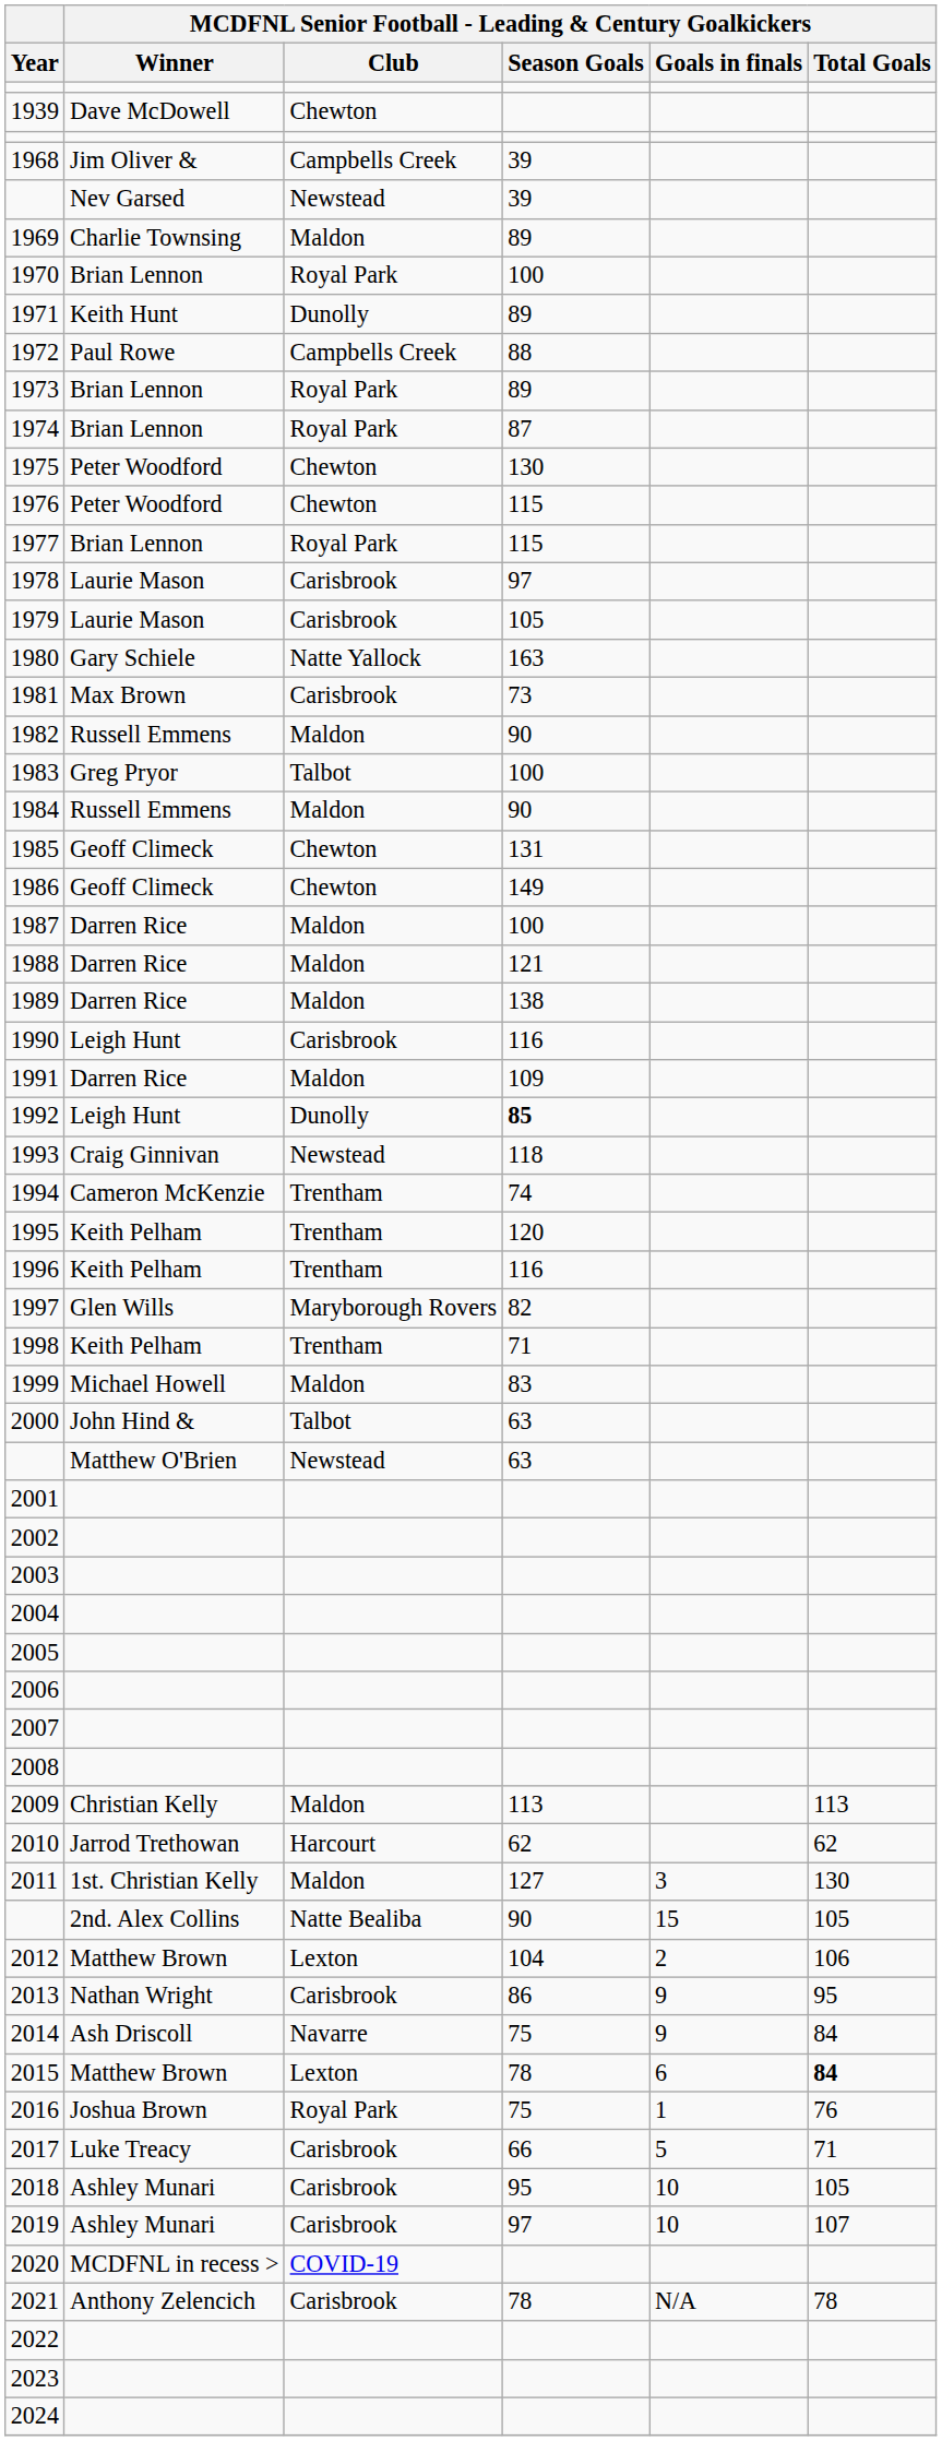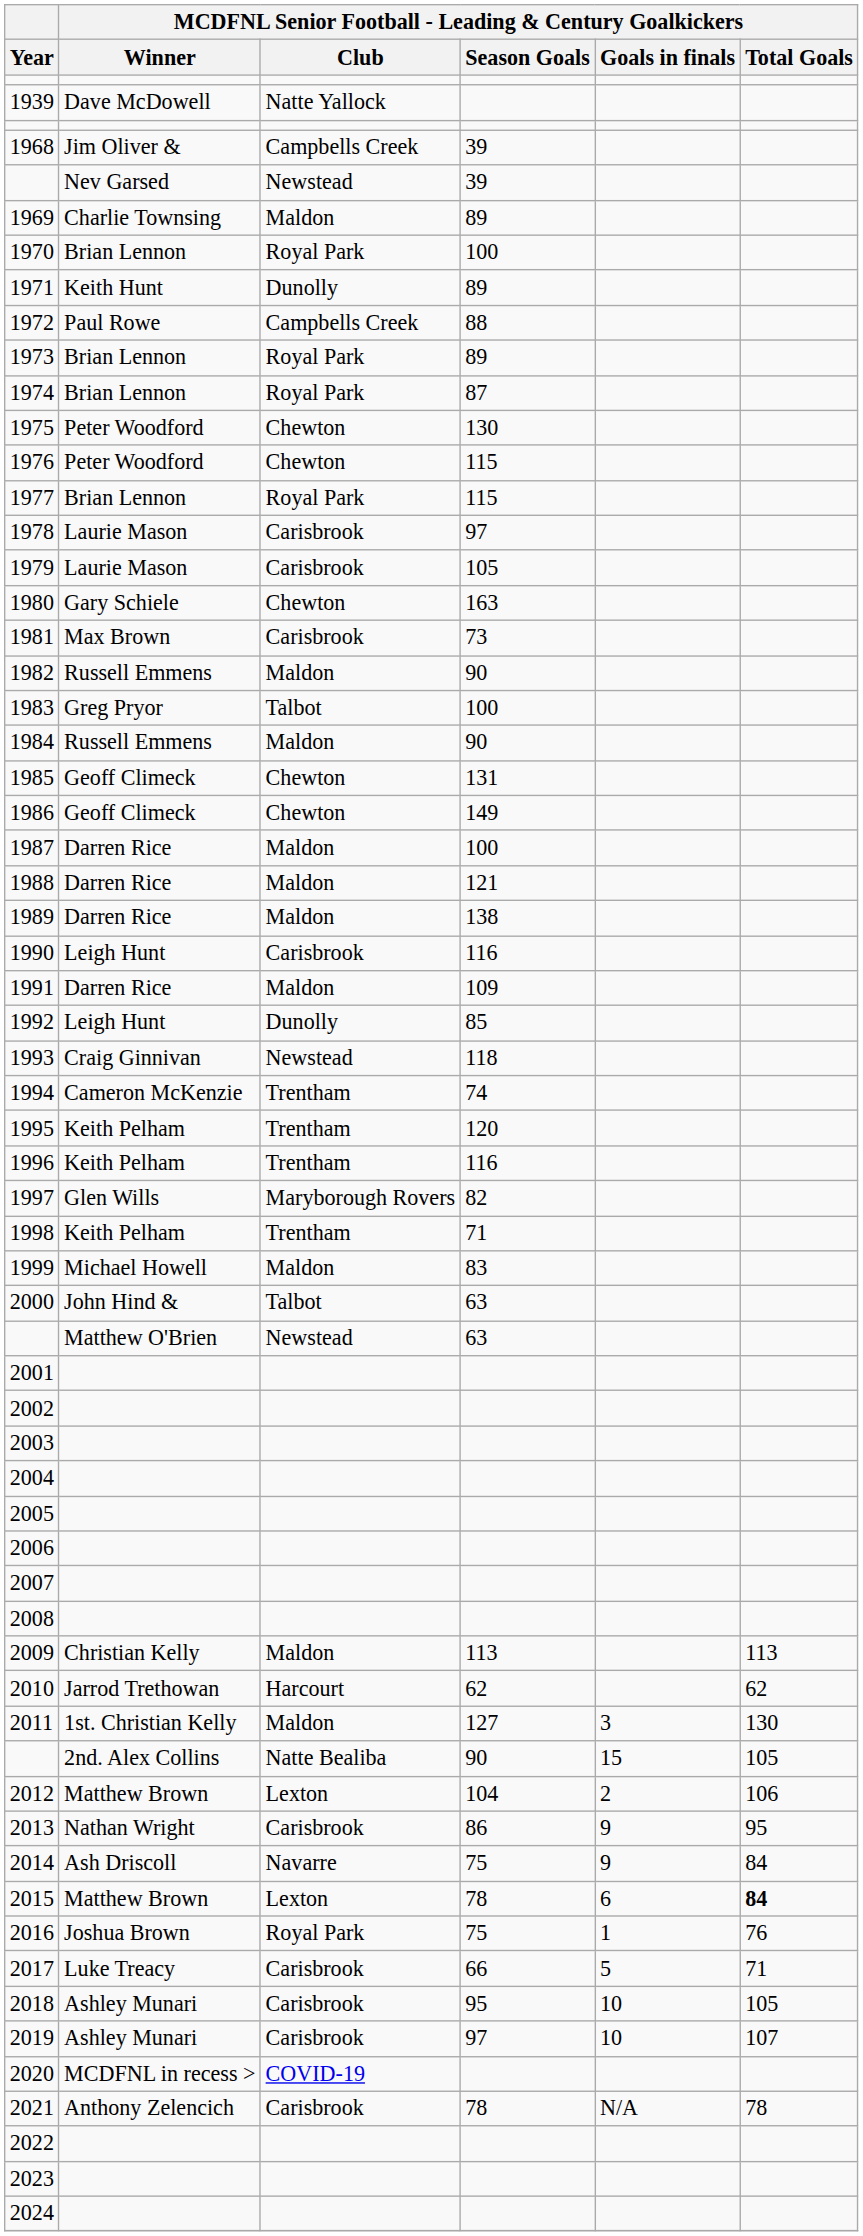1939 | column 3: Chewton -> Natte Yallock
1980 | column 3: Natte Yallock -> Chewton
1992 | column 4: bold -> normal
